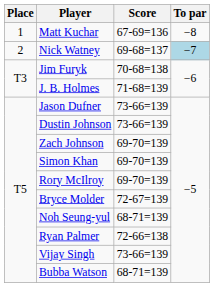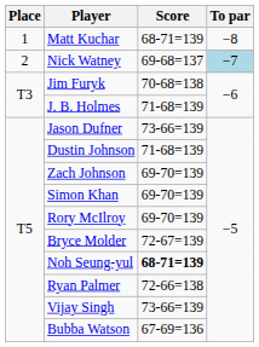Matt Kuchar | Score: 67-69=136 -> 68-71=139
Dustin Johnson | Score: 73-66=139 -> 71-68=139
Noh Seung-yul | Score: normal -> bold
Bubba Watson | Score: 68-71=139 -> 67-69=136
